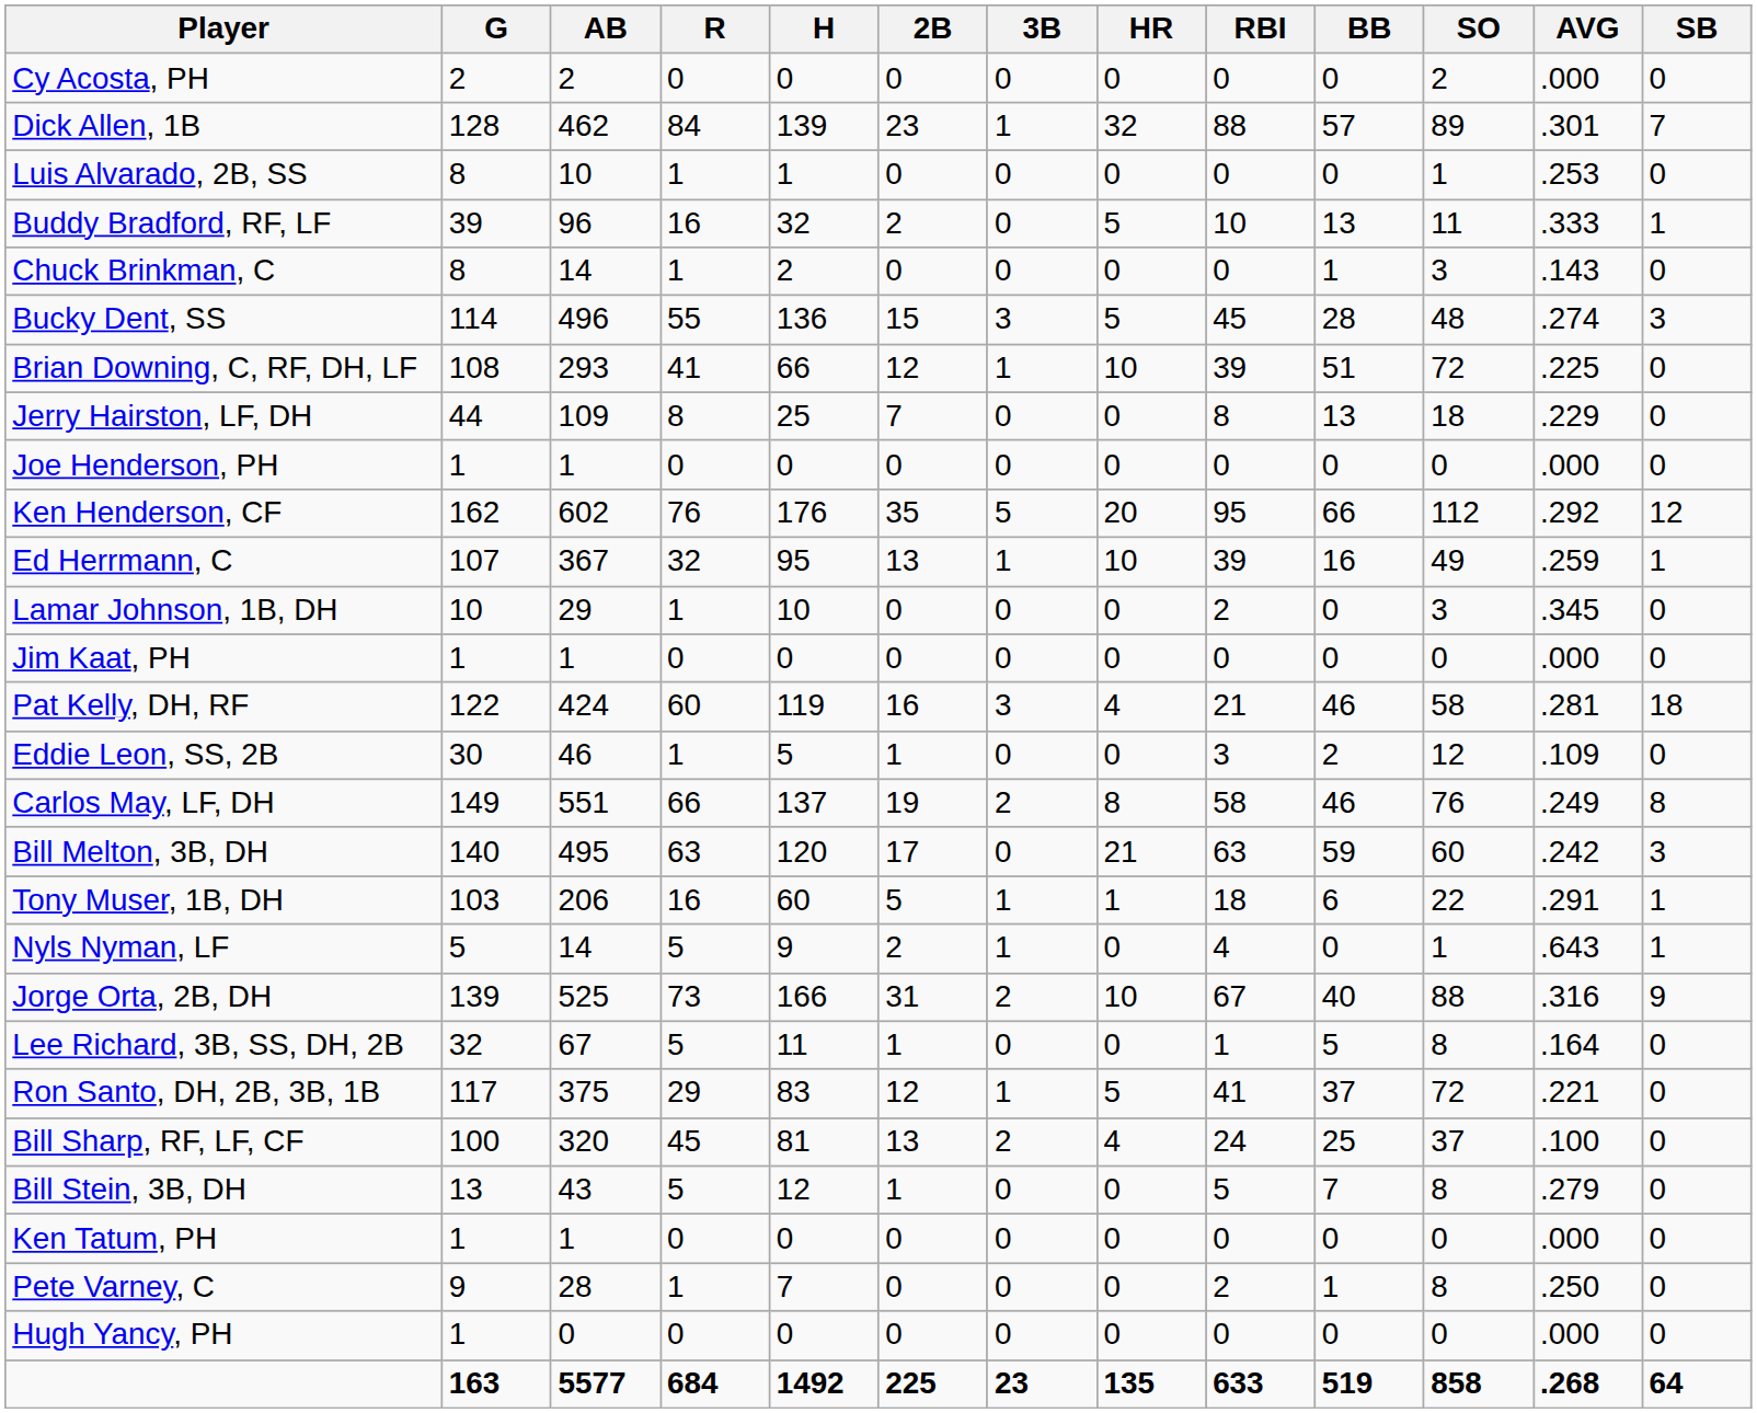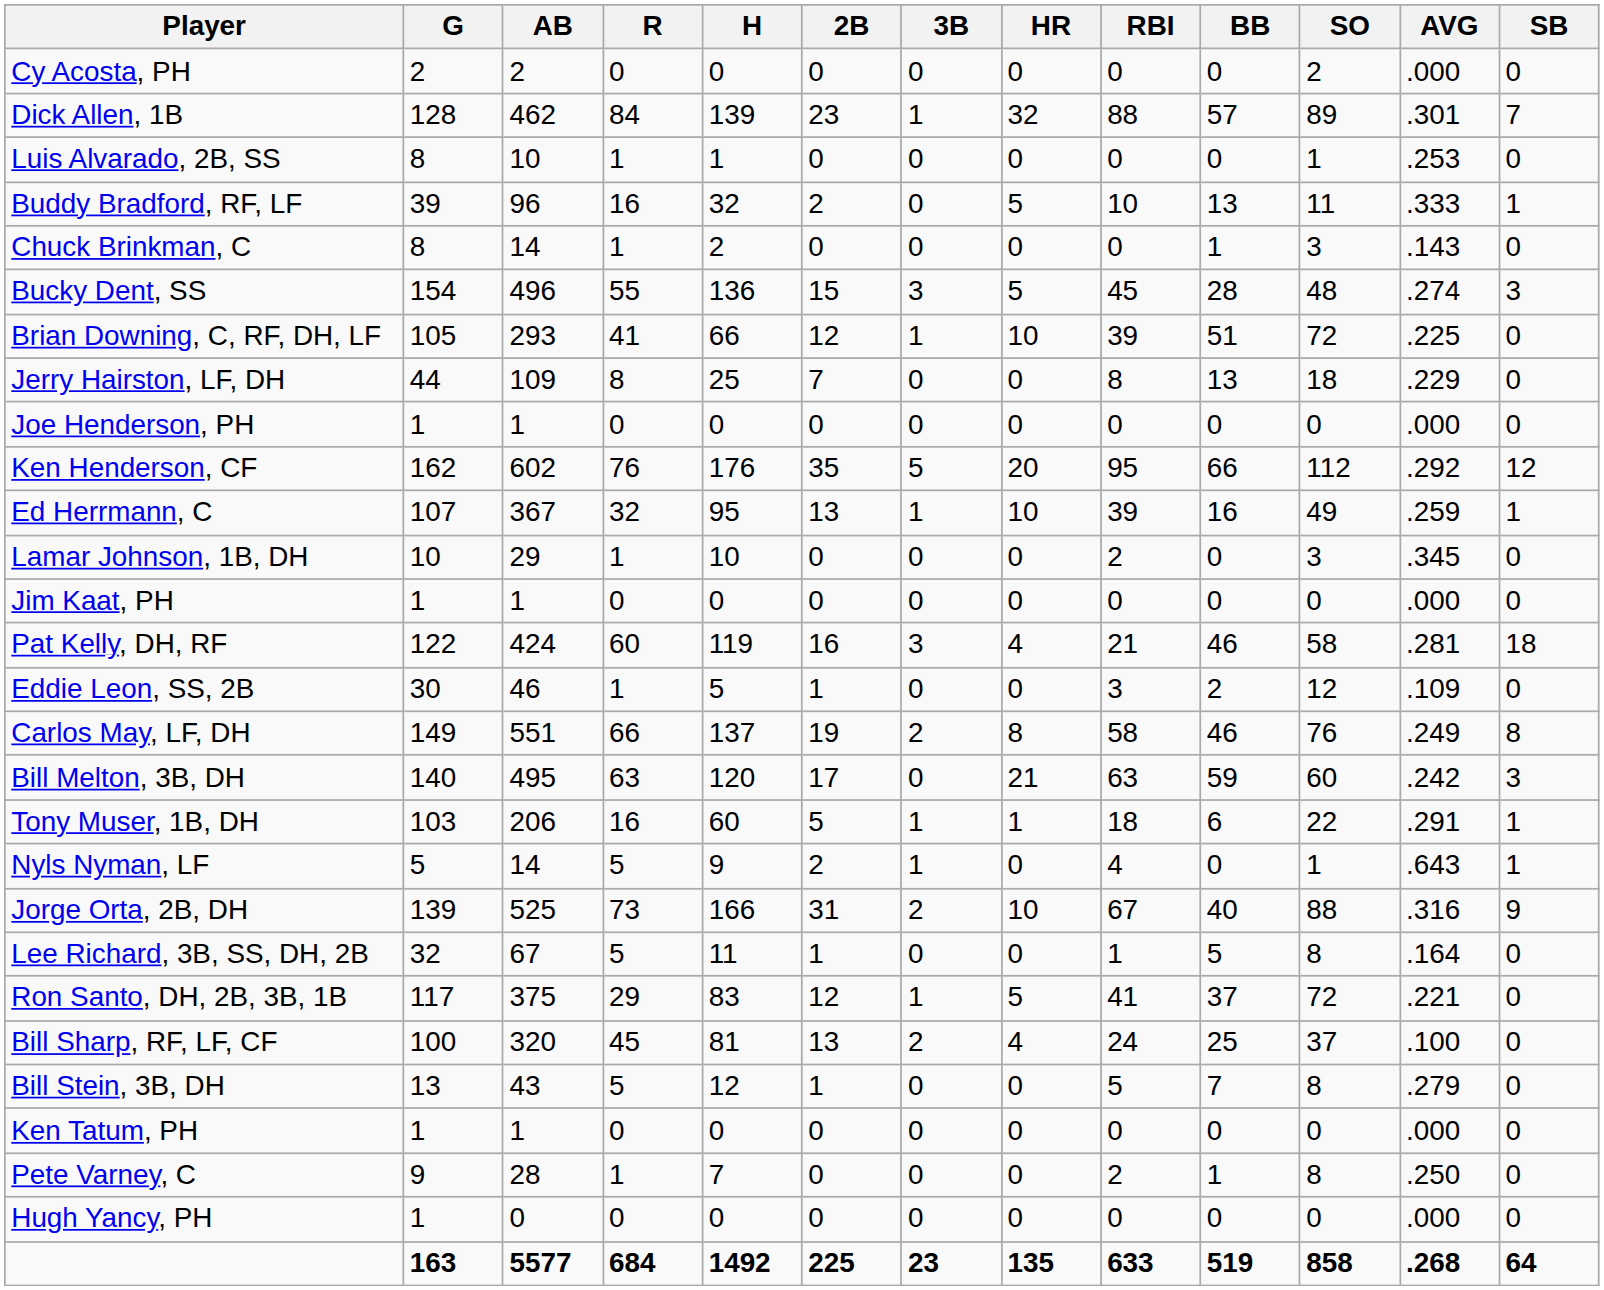Bucky Dent, SS | G: 114 -> 154
Brian Downing, C, RF, DH, LF | G: 108 -> 105
